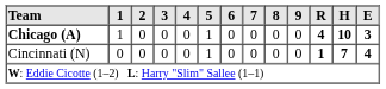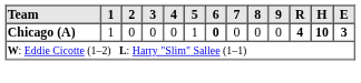Chicago (A) | 6: normal -> bold
- row: Cincinnati (N) | 0 | 0 | 0 | 0 | 1 | 0 | 0 | 0 | 0 | 1 | 7 | 4
